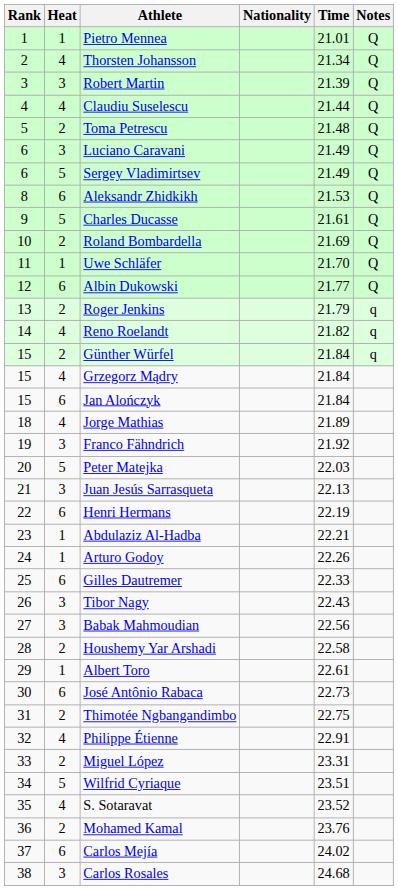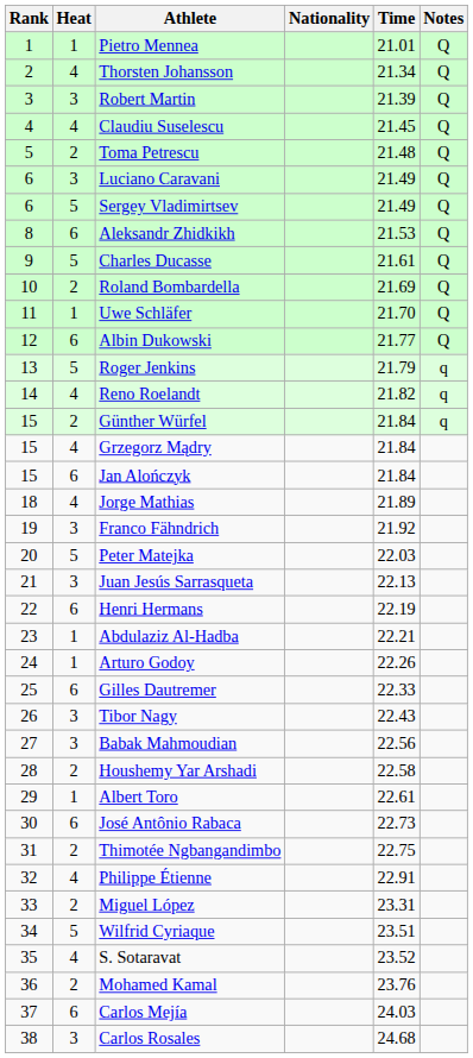Claudiu Suselescu | Time: 21.44 -> 21.45
Roger Jenkins | Heat: 2 -> 5
Carlos Mejía | Time: 24.02 -> 24.03
